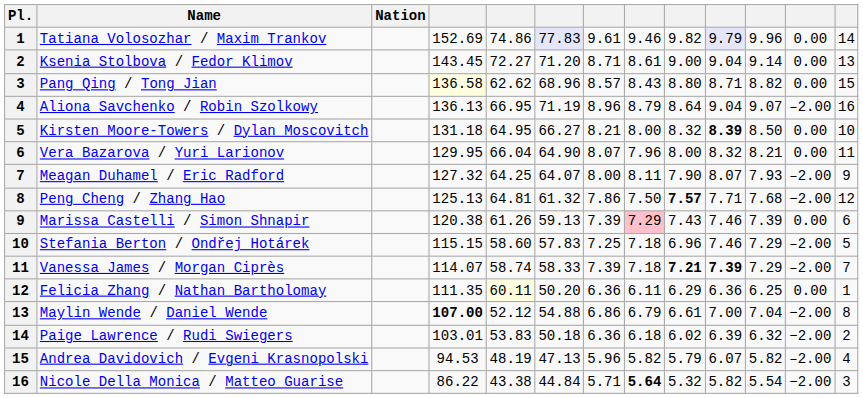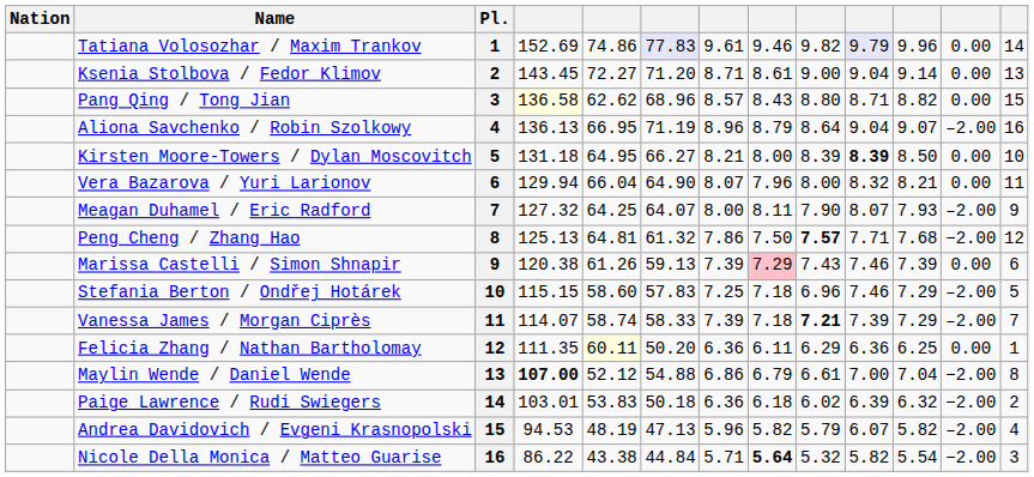columns swapped: Pl. <-> Nation
Kirsten Moore-Towers / Dylan Moscovitch | column 9: 8.32 -> 8.39
Vera Bazarova / Yuri Larionov | column 4: 129.95 -> 129.94
Vanessa James / Morgan Ciprès | column 10: bold -> normal
